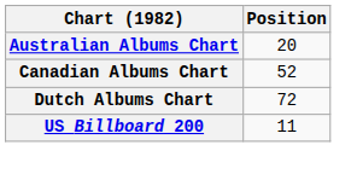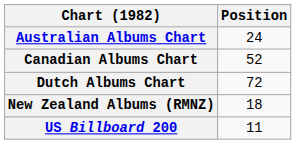Australian Albums Chart | Position: 20 -> 24
+ row: New Zealand Albums (RMNZ) | 18
